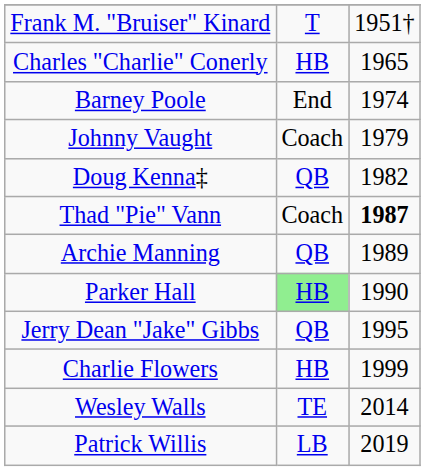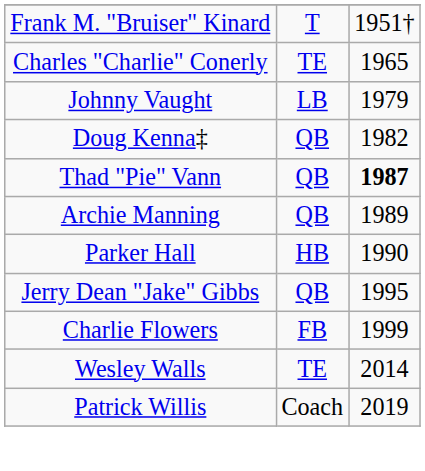Charles "Charlie" Conerly | column 2: HB -> TE
- row: Barney Poole | End | 1974
Johnny Vaught | column 2: Coach -> LB
Thad "Pie" Vann | column 2: Coach -> QB
Parker Hall | column 2: lightgreen background -> no background
Charlie Flowers | column 2: HB -> FB
Patrick Willis | column 2: LB -> Coach
